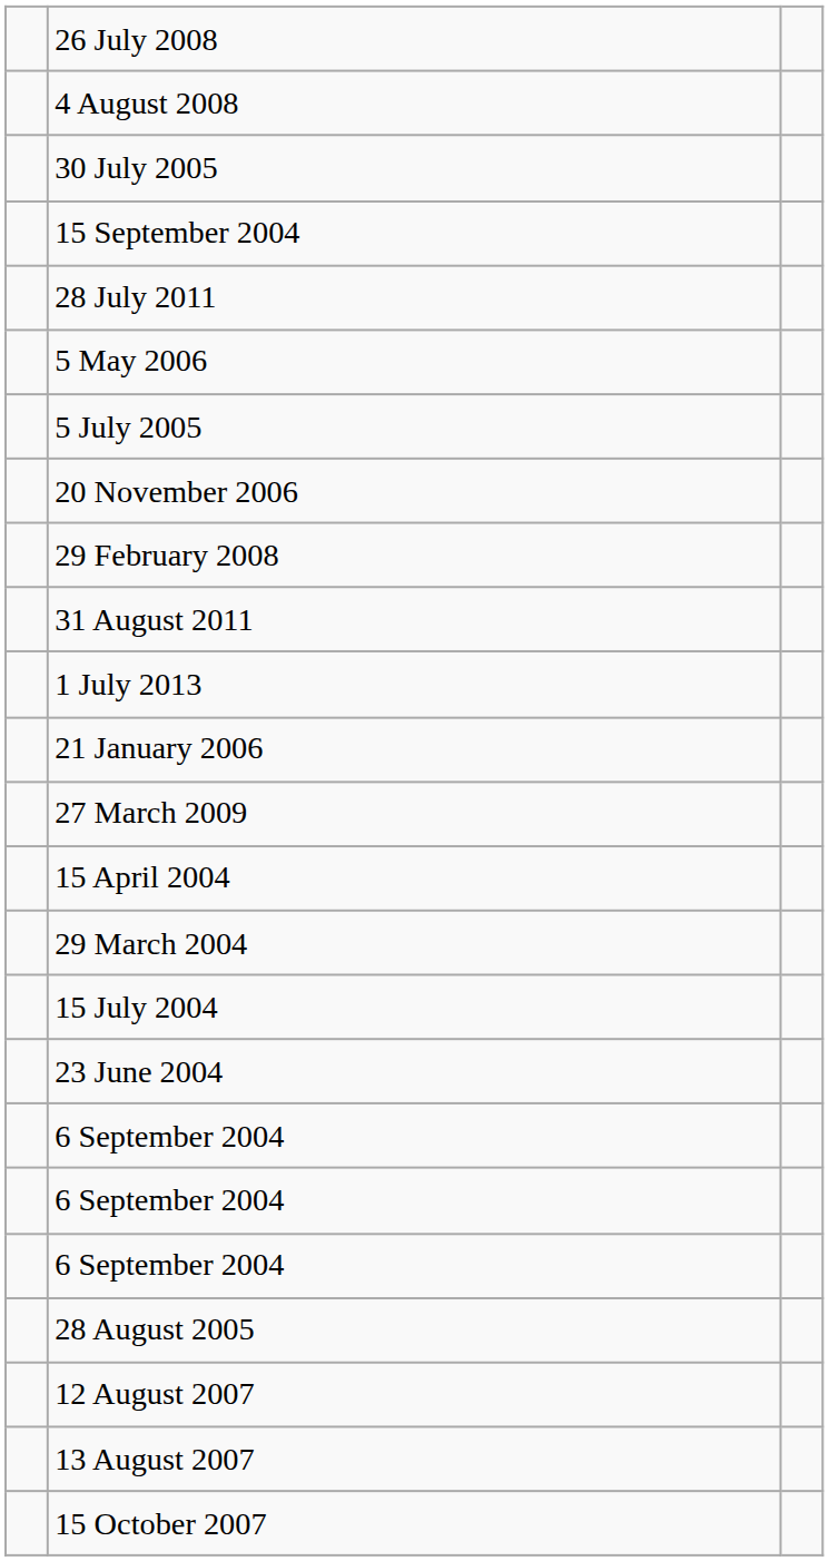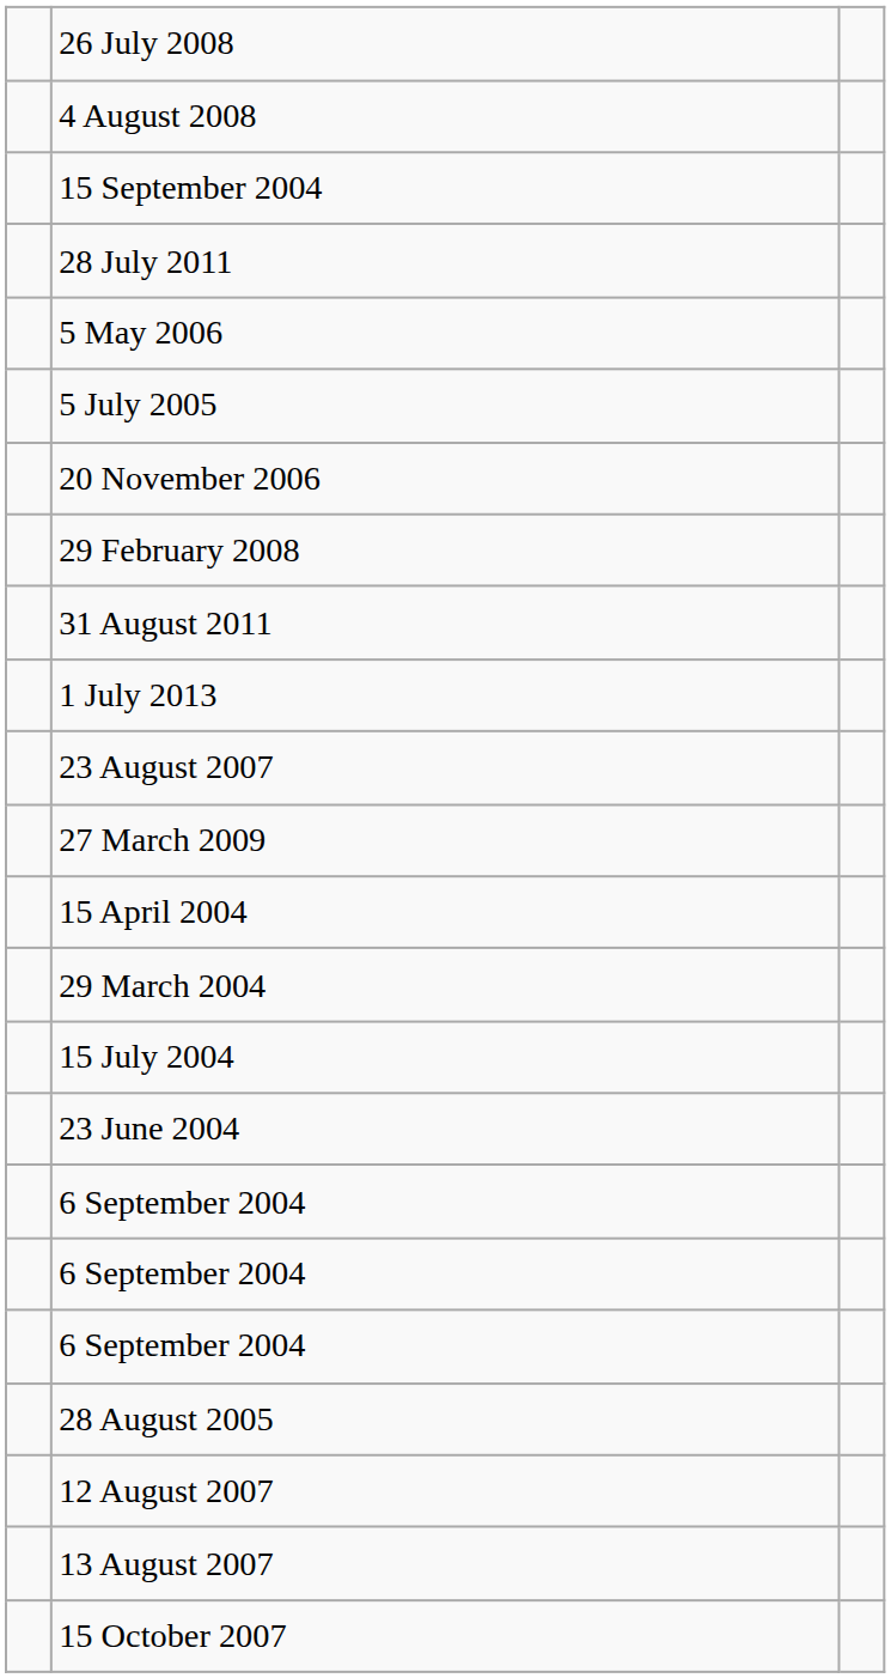- row: 30 July 2005
- row: 21 January 2006
+ row: 23 August 2007
